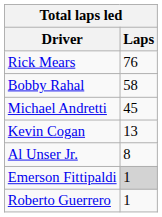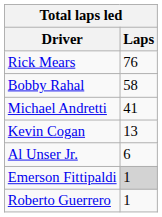Michael Andretti | Laps: 45 -> 41
Al Unser Jr. | Laps: 8 -> 6
